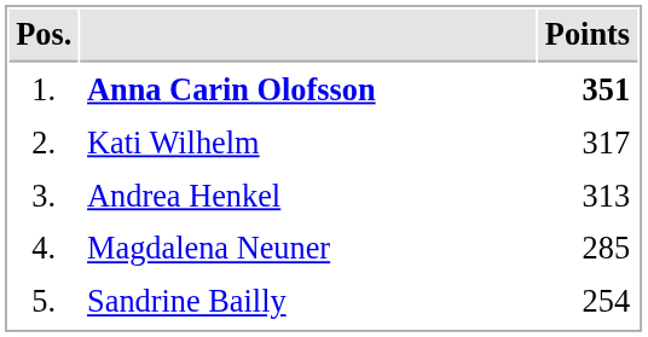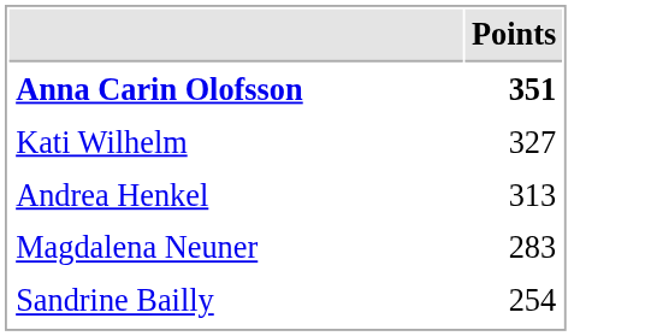- column: Pos. | 1. | 2. | 3. | 4. | 5.
Kati Wilhelm | Points: 317 -> 327
Magdalena Neuner | Points: 285 -> 283
